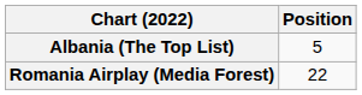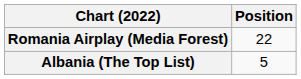rows swapped: Albania (The Top List) <-> Romania Airplay (Media Forest)
